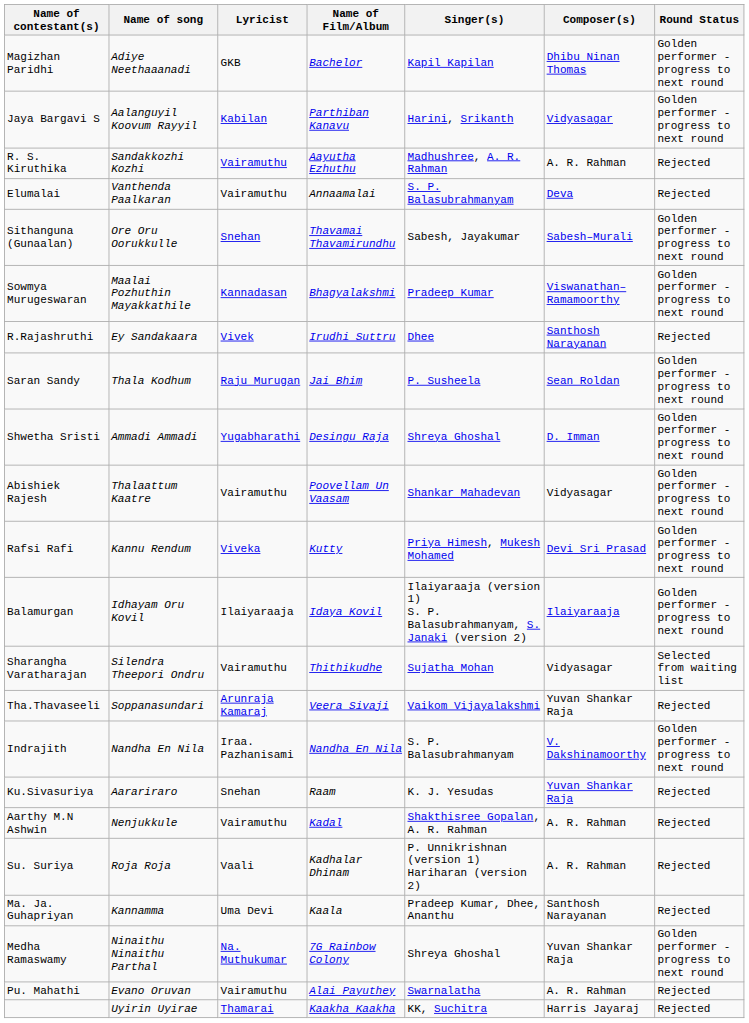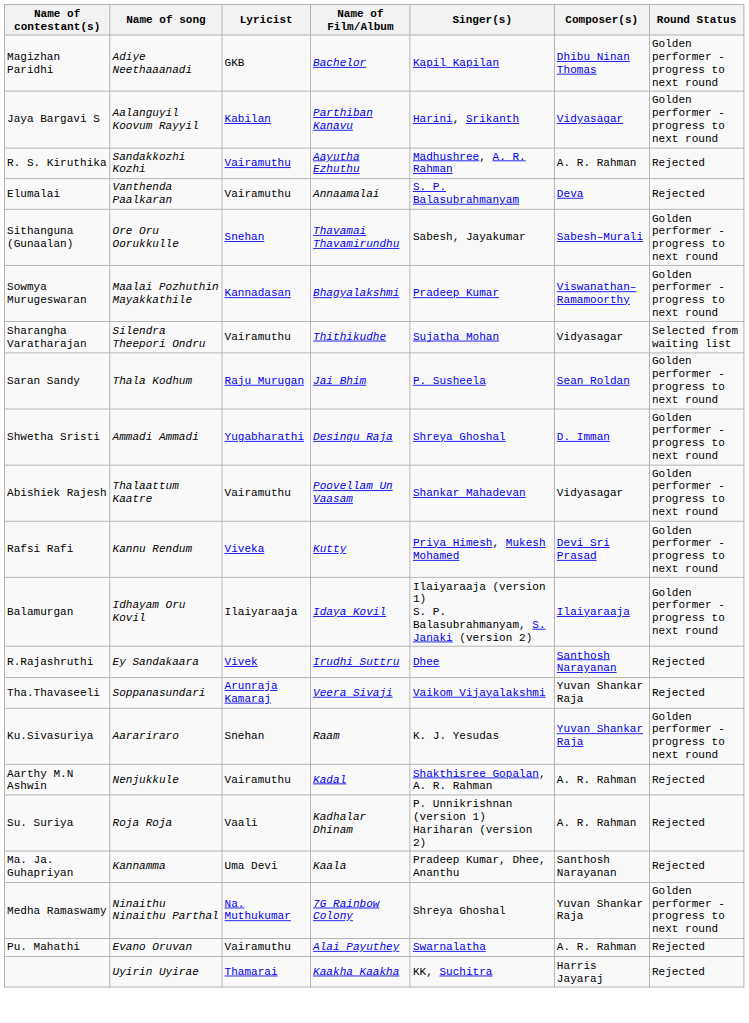rows swapped: Sharangha Varatharajan <-> R.Rajashruthi
- row: Indrajith | Nandha En Nila | Iraa. Pazhanisami | Nandha En Nila | S. P. Balasubrahmanyam | V. Dakshinamoorthy | Golden performer - progress to next round
Ku.Sivasuriya | Round Status: Rejected -> Golden performer - progress to next round
